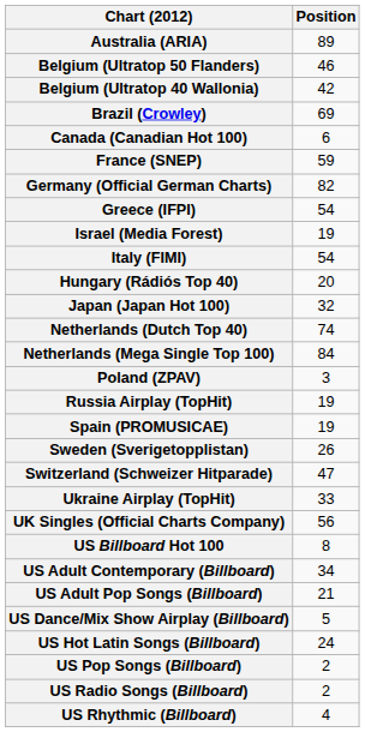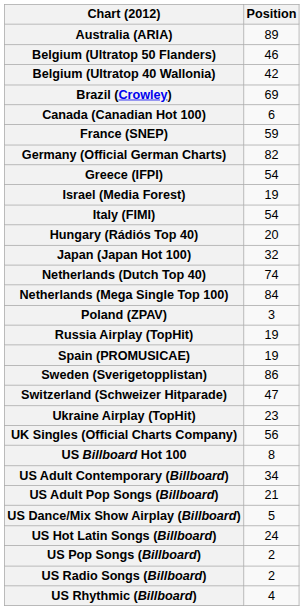Sweden (Sverigetopplistan) | Position: 26 -> 86
Ukraine Airplay (TopHit) | Position: 33 -> 23
